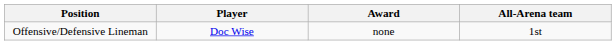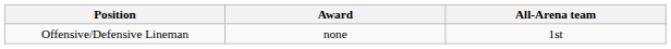- column: Player | Doc Wise
